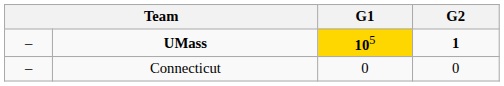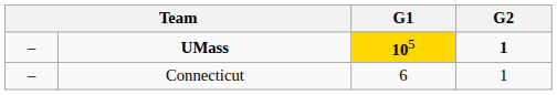Connecticut | G1: 0 -> 6
Connecticut | G2: 0 -> 1
